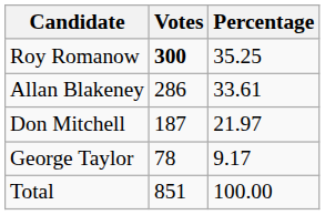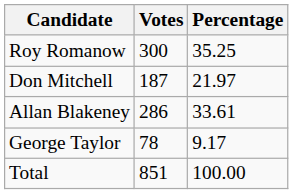Roy Romanow | Votes: bold -> normal
rows swapped: Allan Blakeney <-> Don Mitchell
